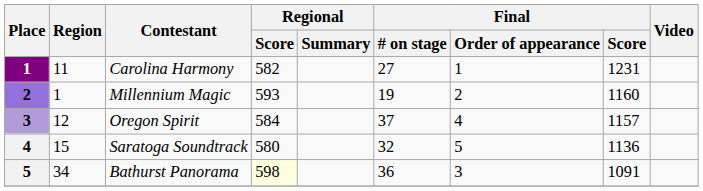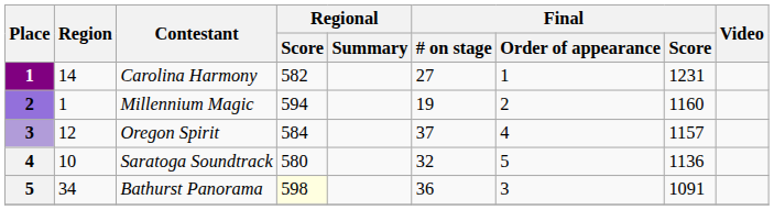Carolina Harmony | Region: 11 -> 14
Millennium Magic | Regional / Score: 593 -> 594
Saratoga Soundtrack | Region: 15 -> 10
